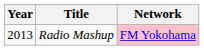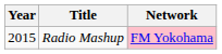Radio Mashup | Year: 2013 -> 2015
